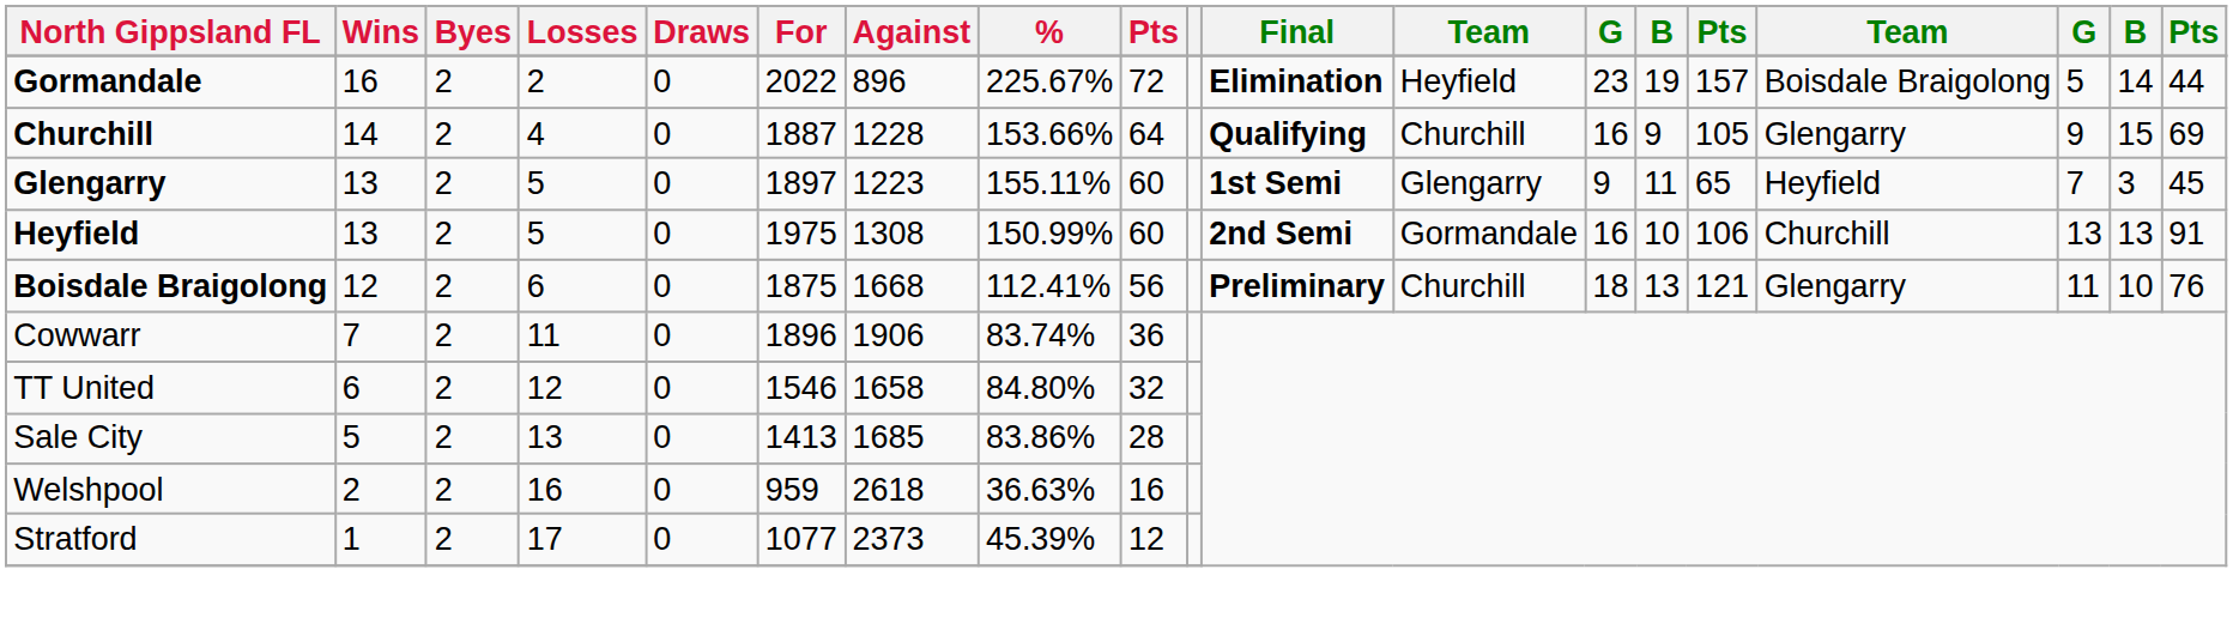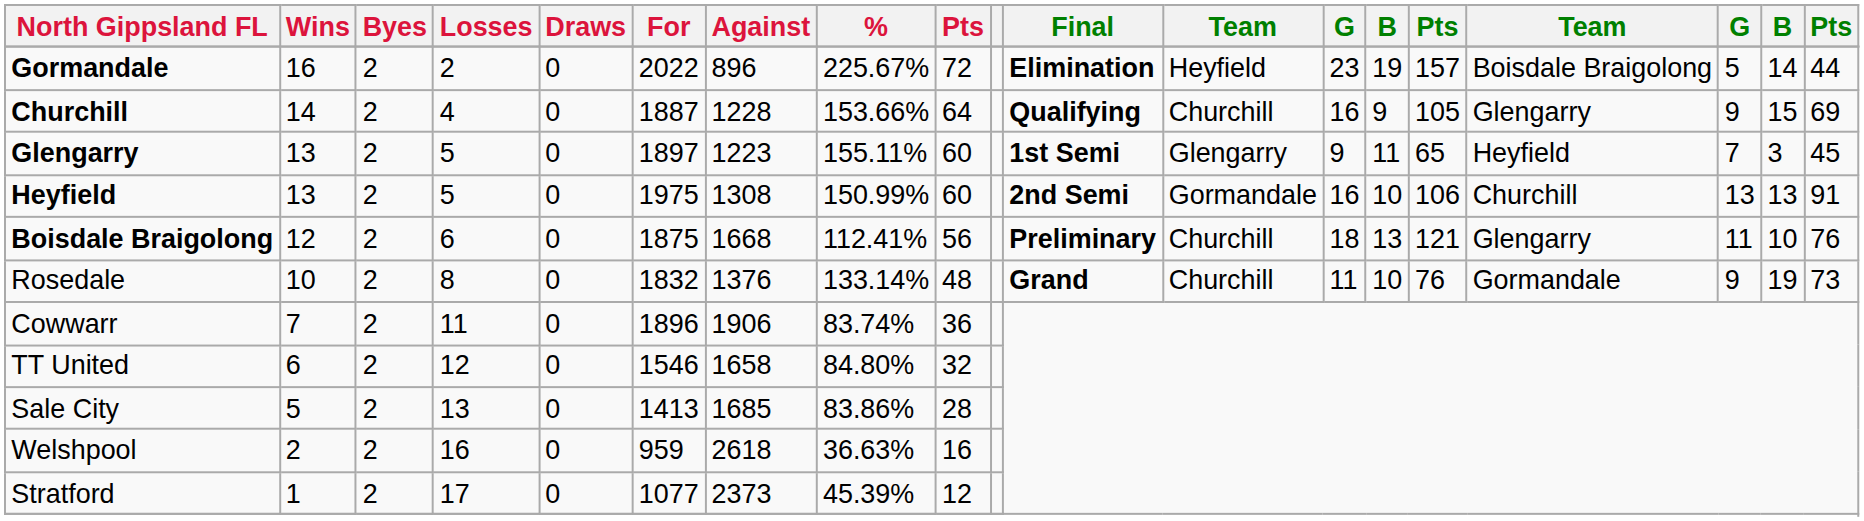+ row: Rosedale | 10 | 2 | 8 | 0 | 1832 | 1376 | 133.14% | 48 | Grand | Churchill | 11 | 10 | 76 | Gormandale | 9 | 19 | 73
